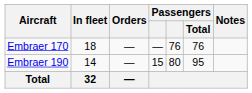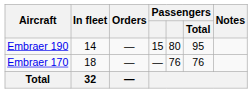rows swapped: Embraer 170 <-> Embraer 190
